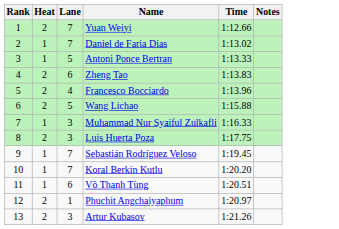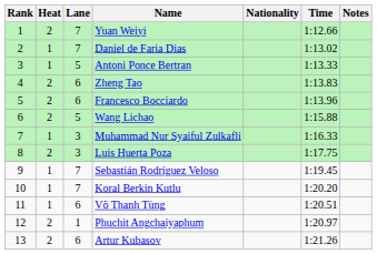+ column: Nationality
Francesco Bocciardo | Lane: 4 -> 6
Artur Kubasov | Lane: 3 -> 6
